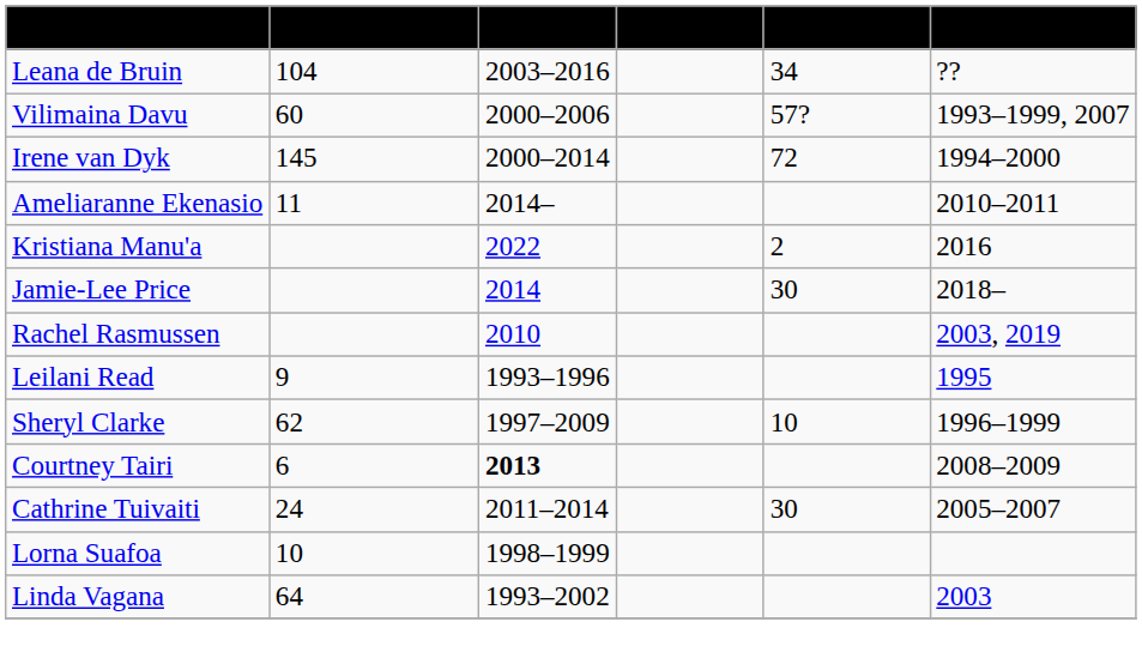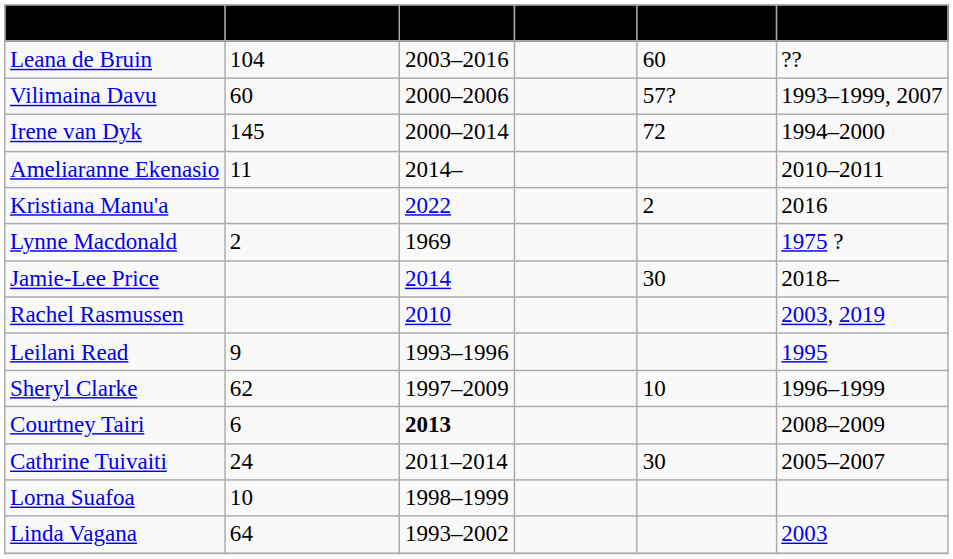Leana de Bruin | Appearances: 34 -> 60
+ row: Lynne Macdonald | 2 | 1969 | 1975 ?
